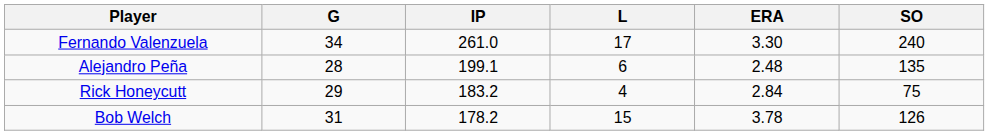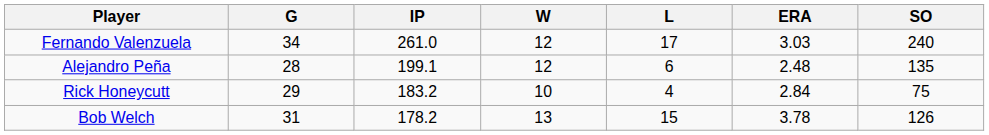+ column: W | 12 | 12 | 10 | 13
Fernando Valenzuela | ERA: 3.30 -> 3.03
